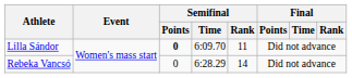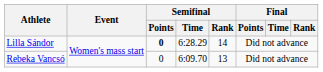Lilla Sándor | Semifinal / Time: 6:09.70 -> 6:28.29
Lilla Sándor | Semifinal / Rank: 11 -> 14
Rebeka Vancsó | Semifinal / Time: 6:28.29 -> 6:09.70
Rebeka Vancsó | Semifinal / Rank: 14 -> 13
